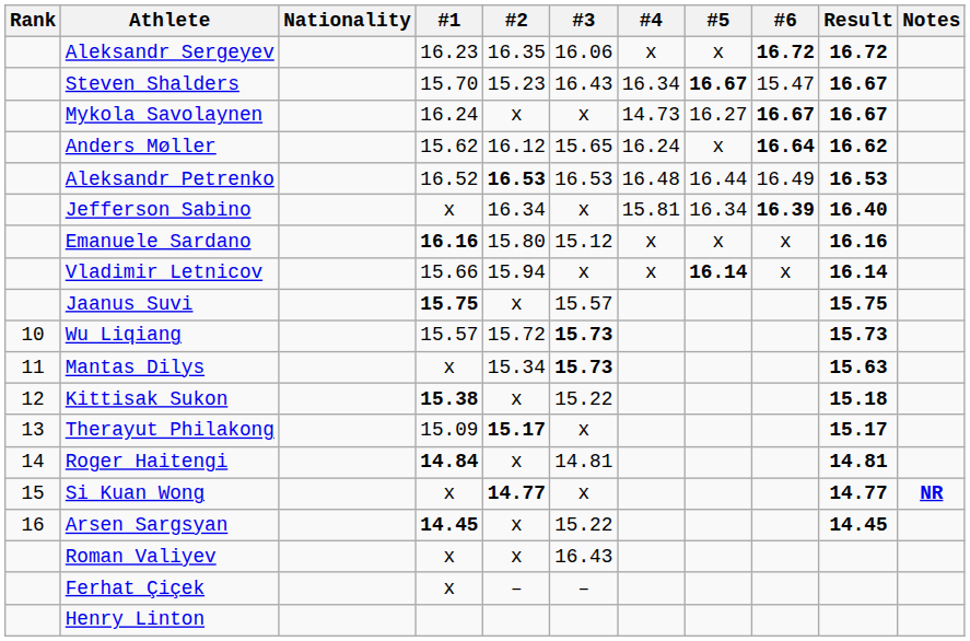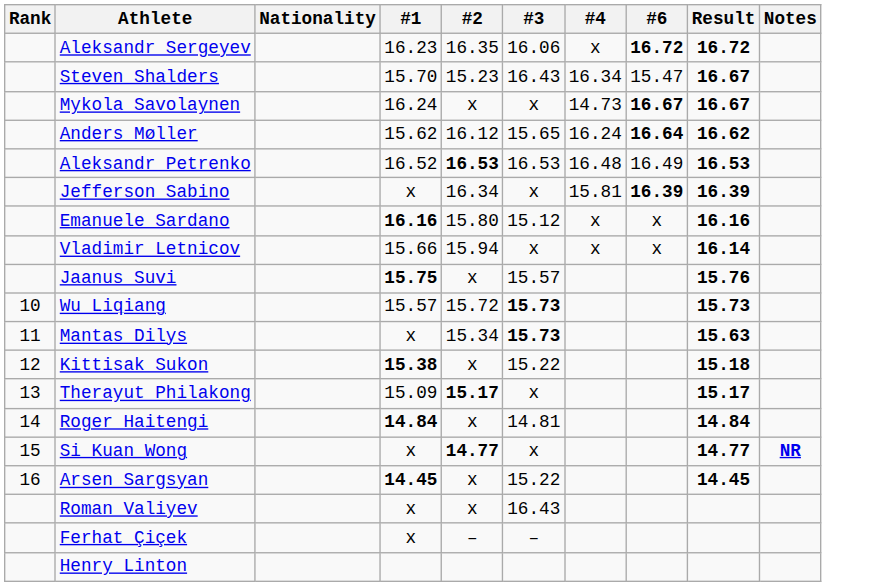- column: #5 | x | 16.67 | 16.27 | x | 16.44 | 16.34 | x | 16.14
Jefferson Sabino | Result: 16.40 -> 16.39
Jaanus Suvi | Result: 15.75 -> 15.76
Roger Haitengi | Result: 14.81 -> 14.84
